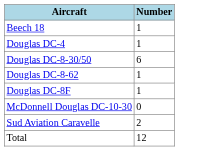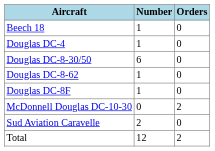+ column: Orders | 0 | 0 | 0 | 0 | 0 | 2 | 0 | 2
